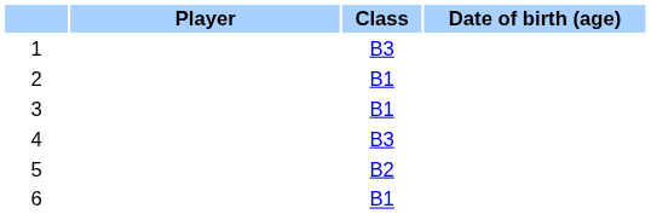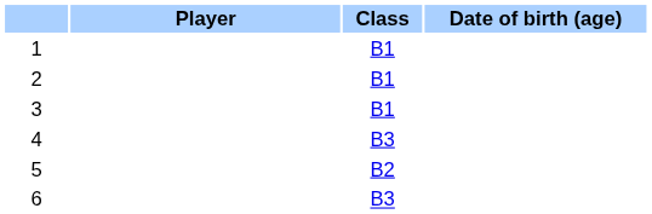1 | Class: B3 -> B1
6 | Class: B1 -> B3
